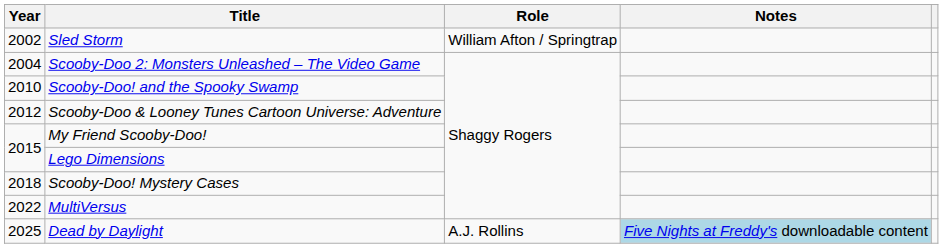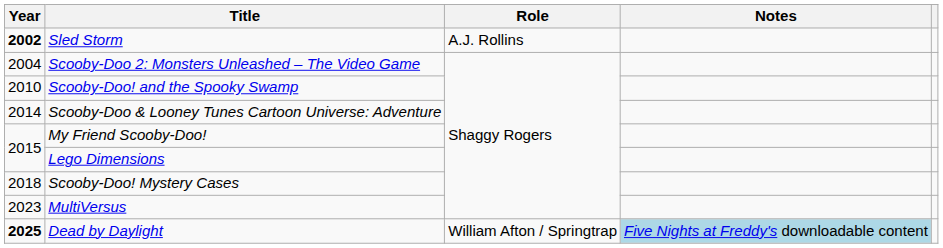Sled Storm | Year: normal -> bold
Sled Storm | Role: William Afton / Springtrap -> A.J. Rollins
Scooby-Doo & Looney Tunes Cartoon Universe: Adventure | Year: 2012 -> 2014
MultiVersus | Year: 2022 -> 2023
Dead by Daylight | Year: normal -> bold
Dead by Daylight | Role: A.J. Rollins -> William Afton / Springtrap
